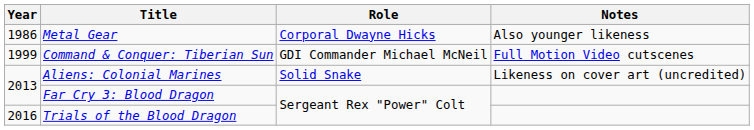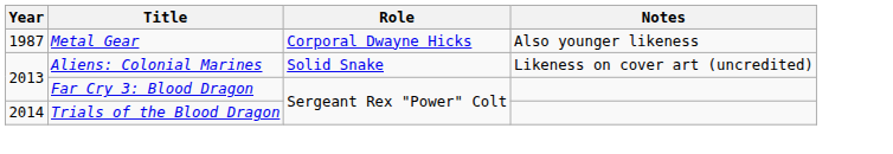Metal Gear | Year: 1986 -> 1987
- row: 1999 | Command & Conquer: Tiberian Sun | GDI Commander Michael McNeil | Full Motion Video cutscenes
Trials of the Blood Dragon | Year: 2016 -> 2014
